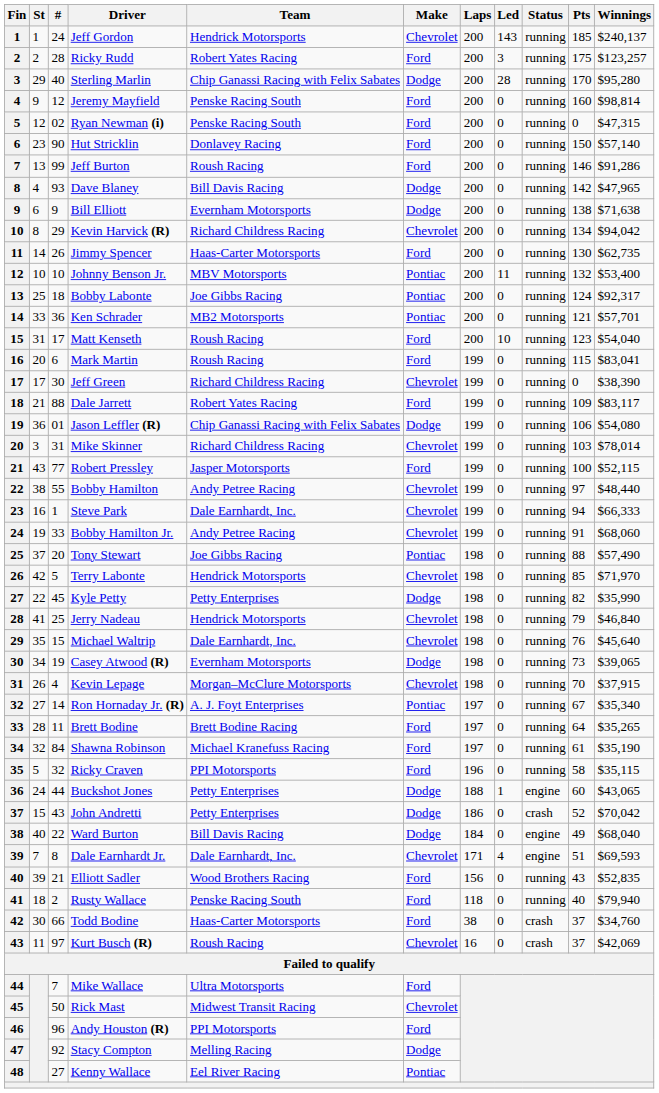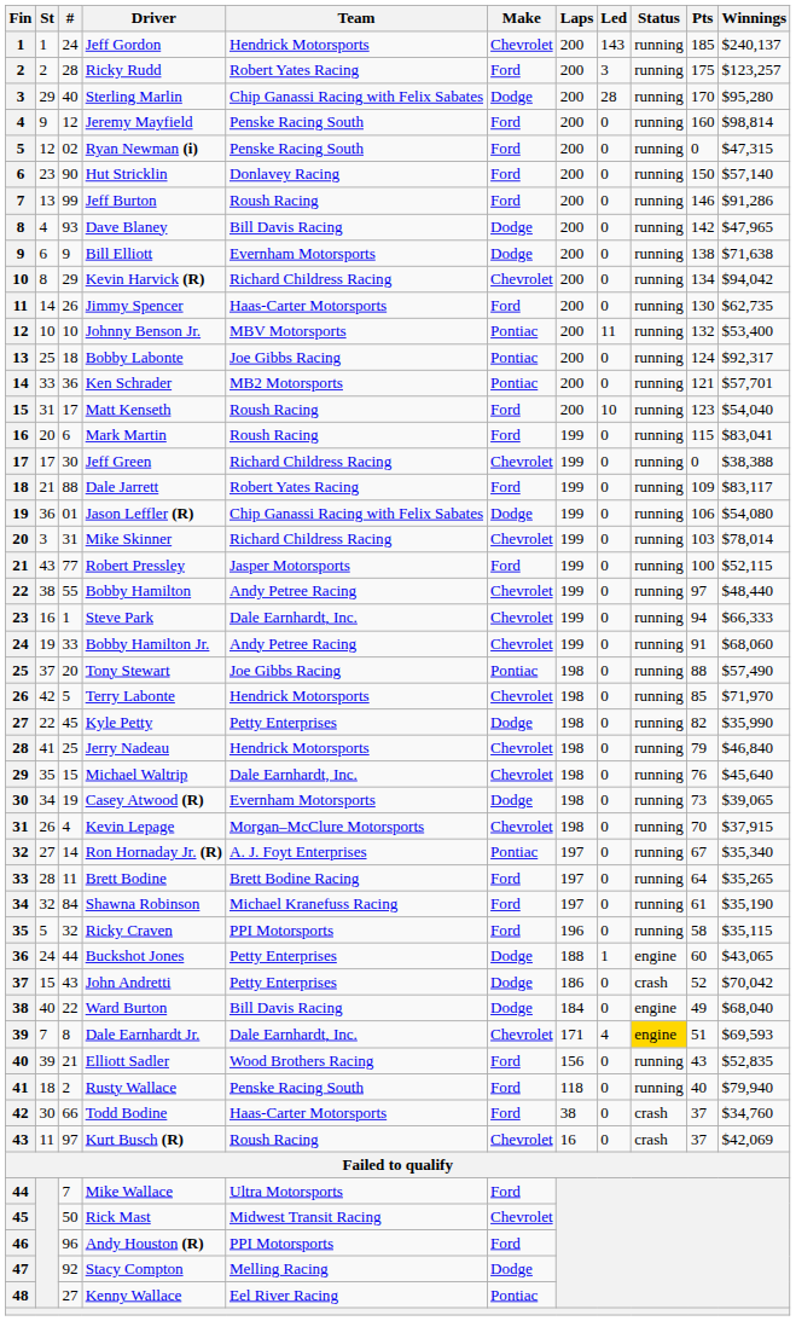Jeff Green | Winnings: $38,390 -> $38,388
Dale Earnhardt Jr. | Status: no background -> gold background
